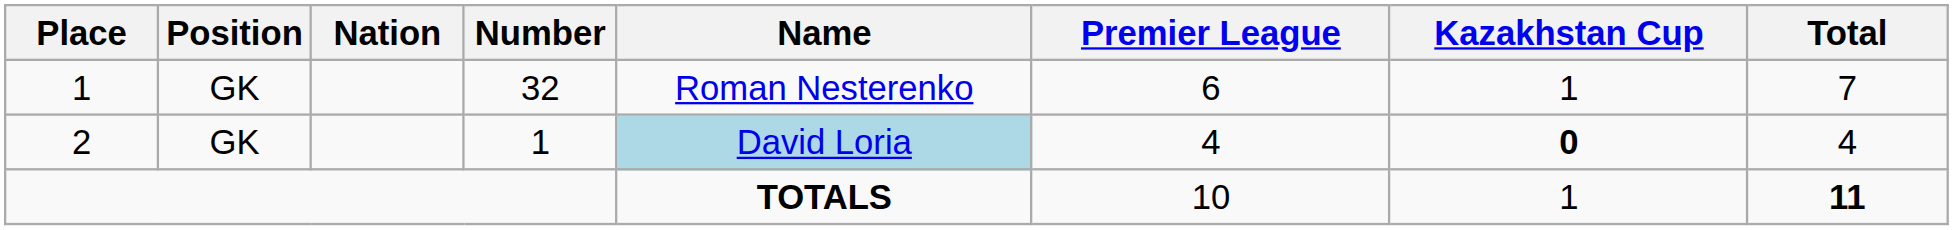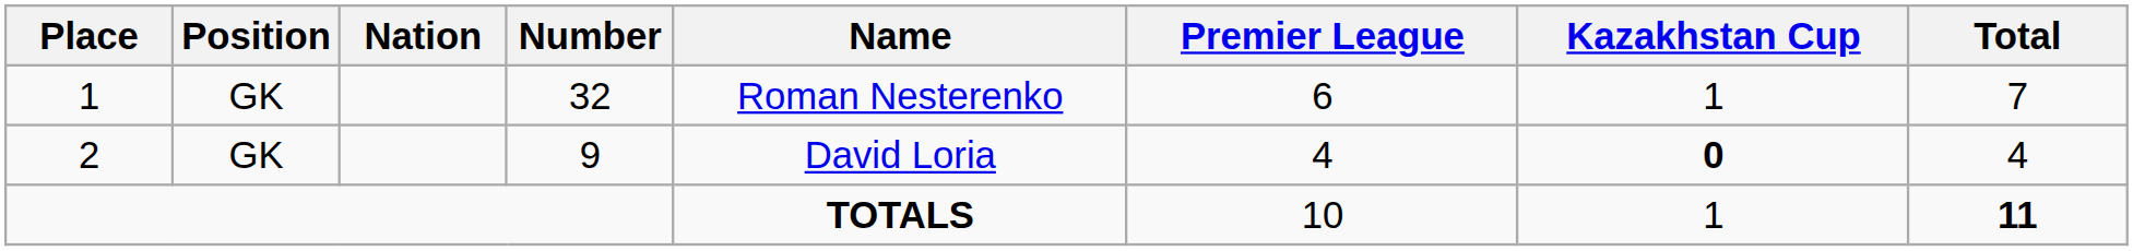2 | Number: 1 -> 9
2 | Name: lightblue background -> no background
